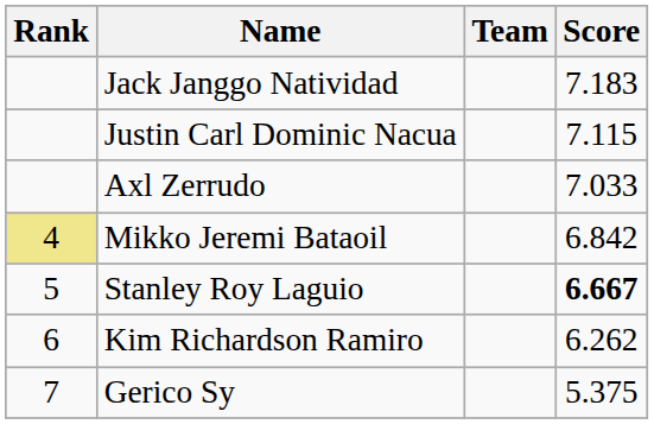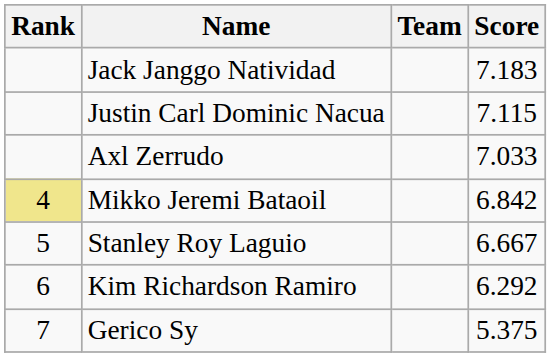Stanley Roy Laguio | Score: bold -> normal
Kim Richardson Ramiro | Score: 6.262 -> 6.292
